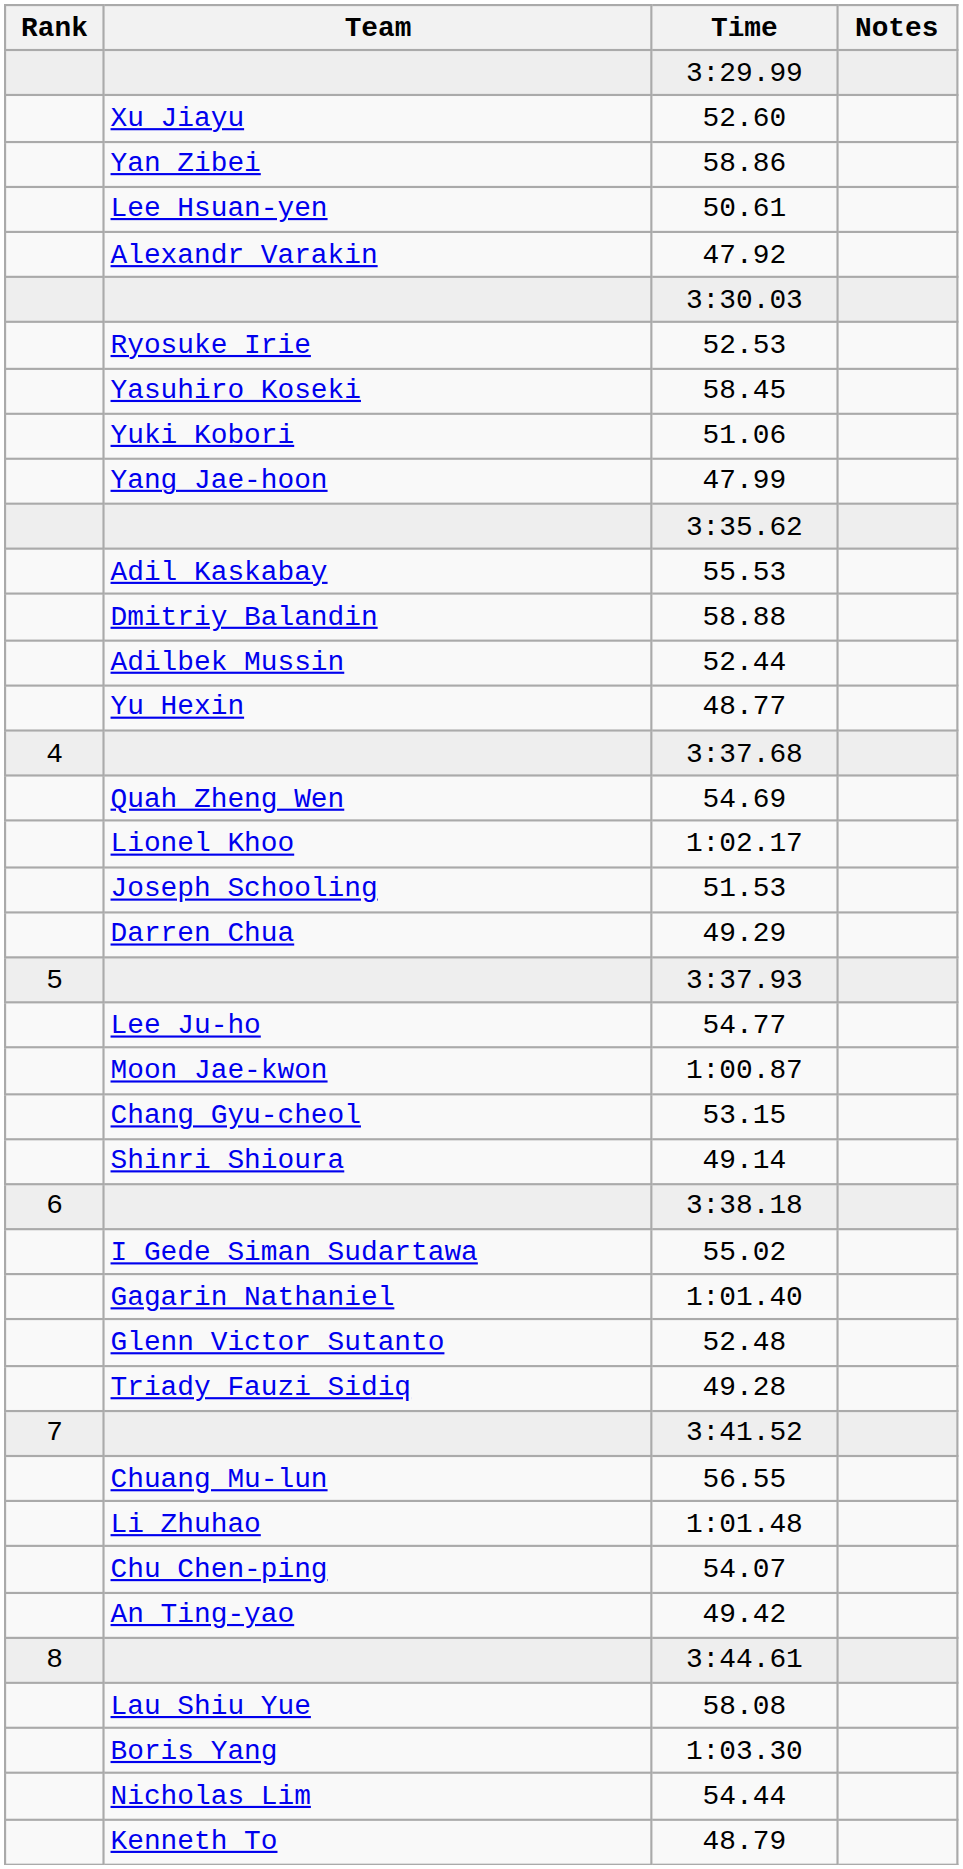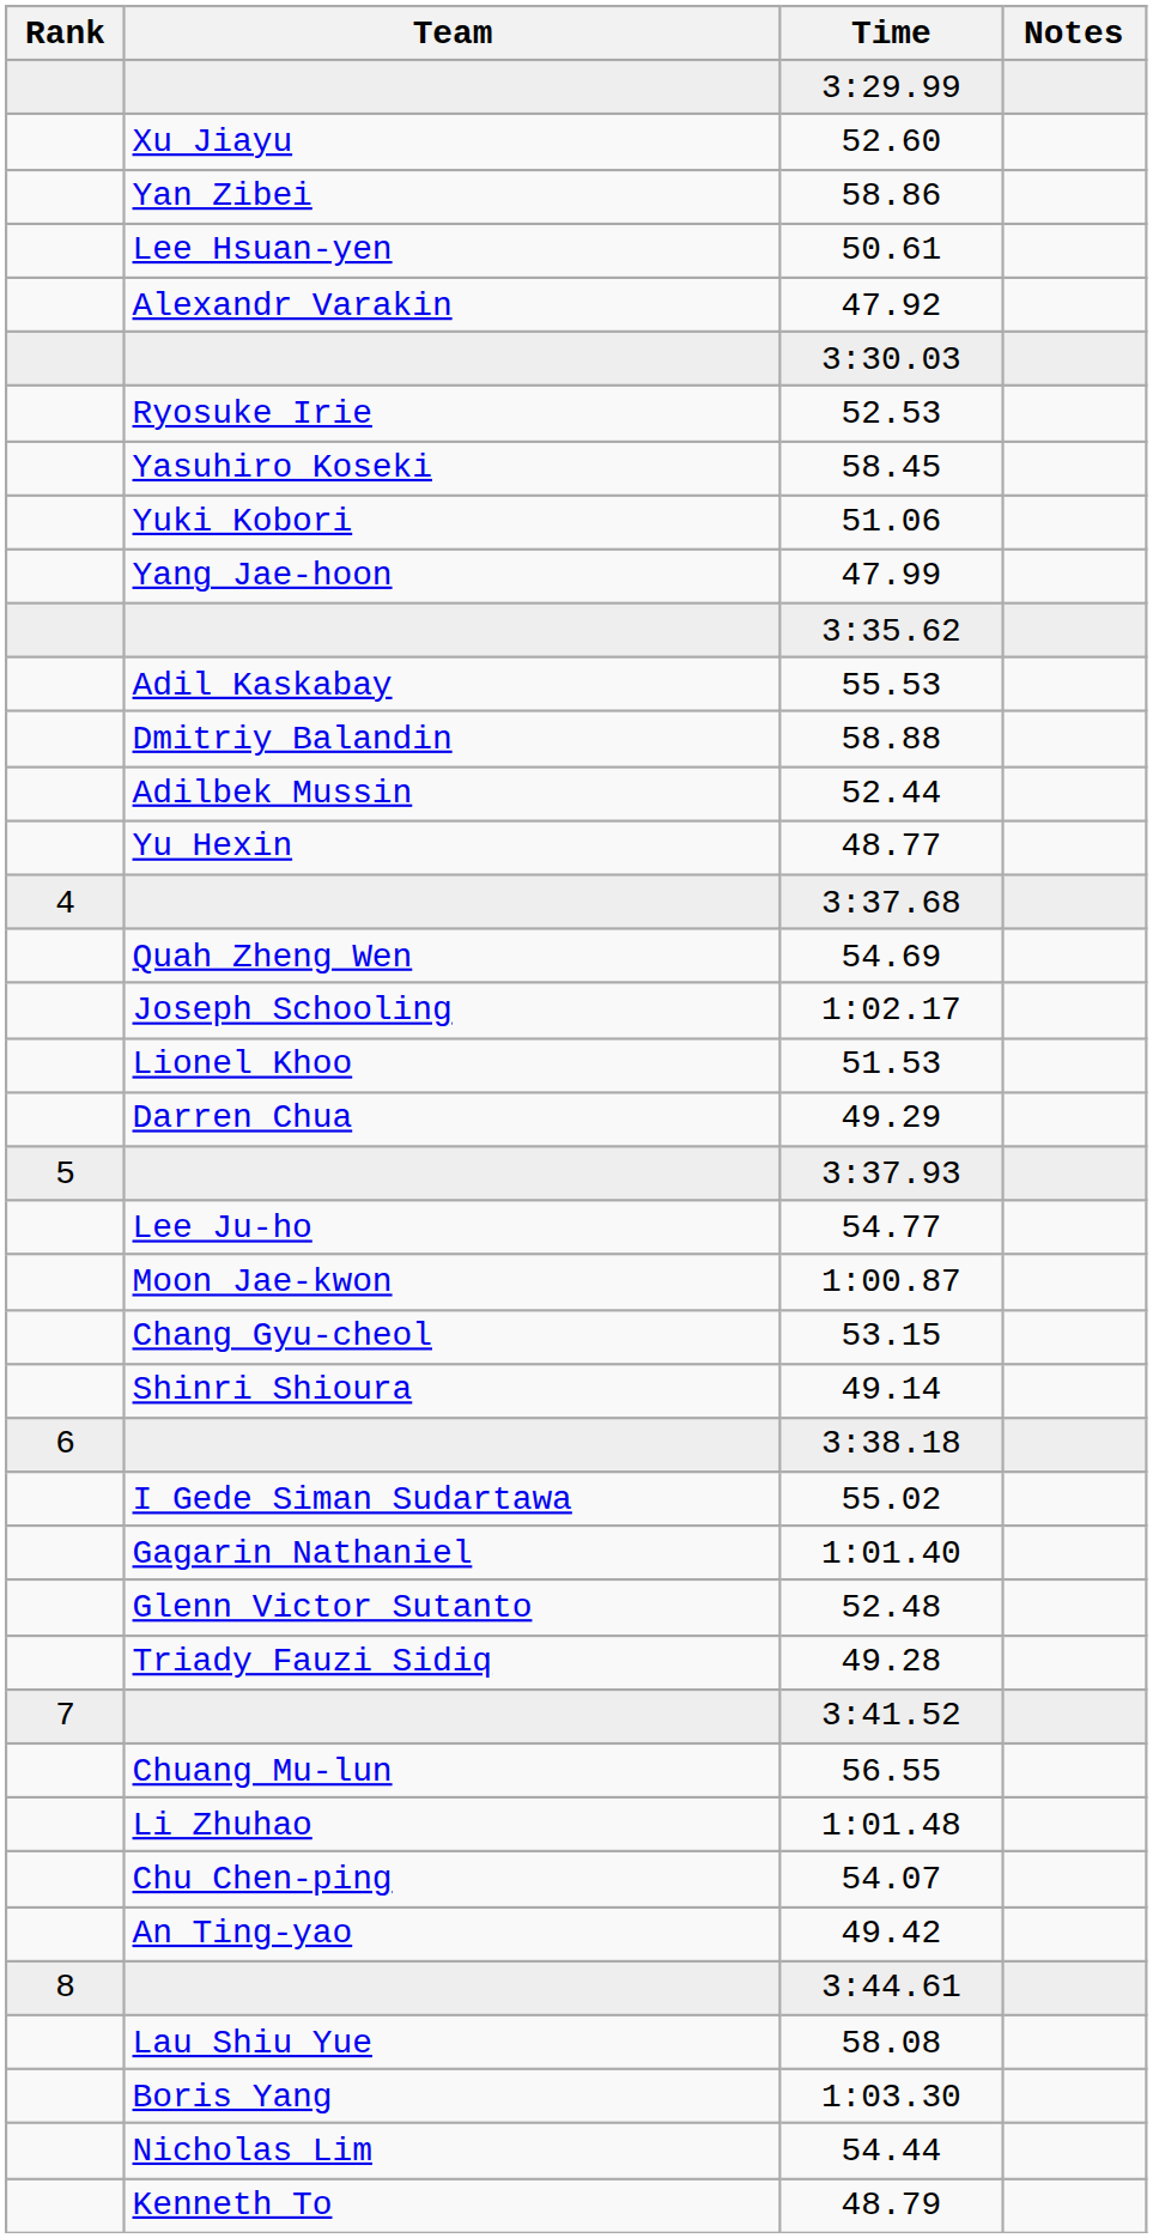1:02.17 | Team: Lionel Khoo -> Joseph Schooling
51.53 | Team: Joseph Schooling -> Lionel Khoo
